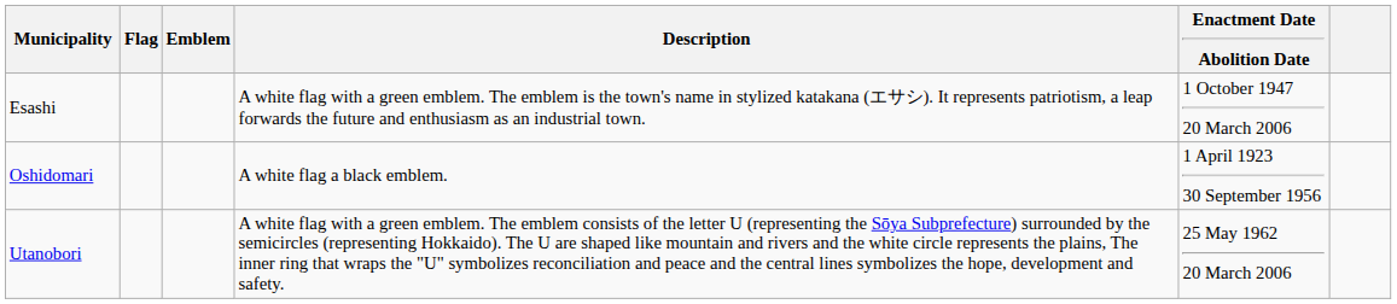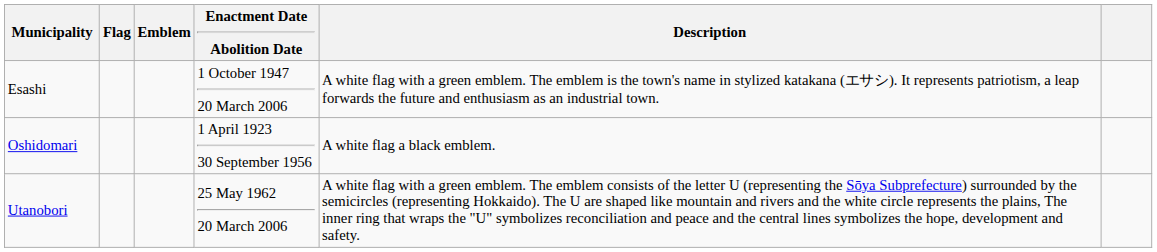columns swapped: Enactment Date Abolition Date <-> Description
